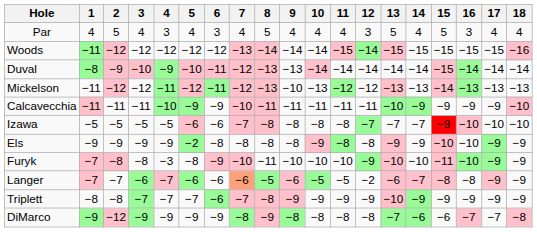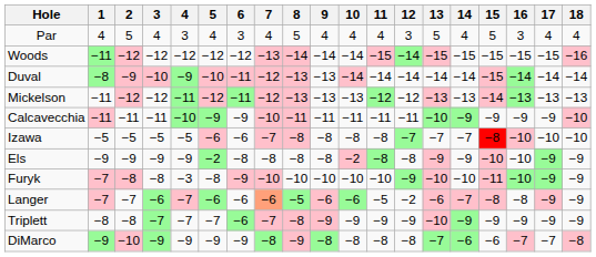Mickelson | 9: −10 -> −13
Izawa | 15: −9 -> −8
Els | 10: −9 -> −2
Furyk | 8: −11 -> −10
Langer | 10: −5 -> −6
DiMarco | 2: −12 -> −10
